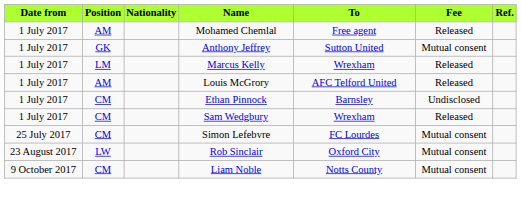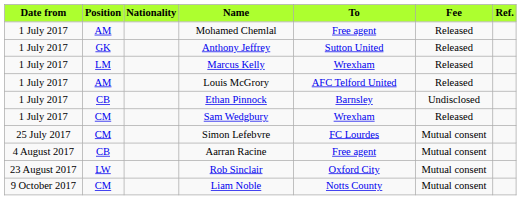Anthony Jeffrey | Fee: Mutual consent -> Released
Ethan Pinnock | Position: CM -> CB
+ row: 4 August 2017 | CB | Aarran Racine | Free agent | Mutual consent
